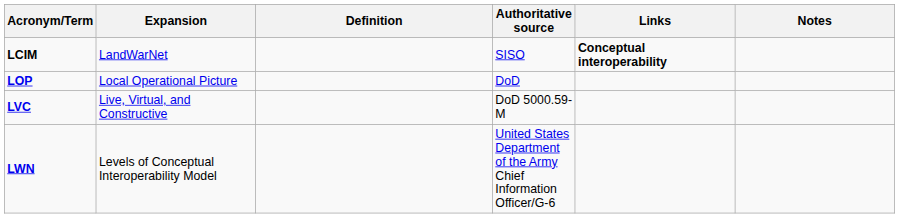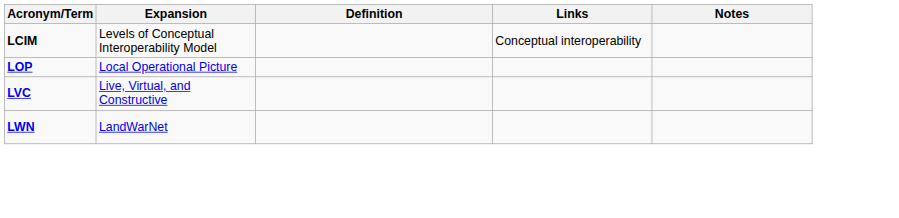- column: Authoritative source | SISO | DoD | DoD 5000.59-M | United States Department of the Army Chief Information Officer/G-6
LCIM | Expansion: LandWarNet -> Levels of Conceptual Interoperability Model
LCIM | Links: bold -> normal
LWN | Expansion: Levels of Conceptual Interoperability Model -> LandWarNet
